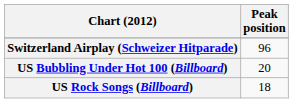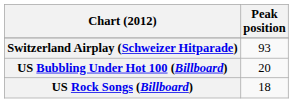Switzerland Airplay (Schweizer Hitparade) | Peak position: 96 -> 93
